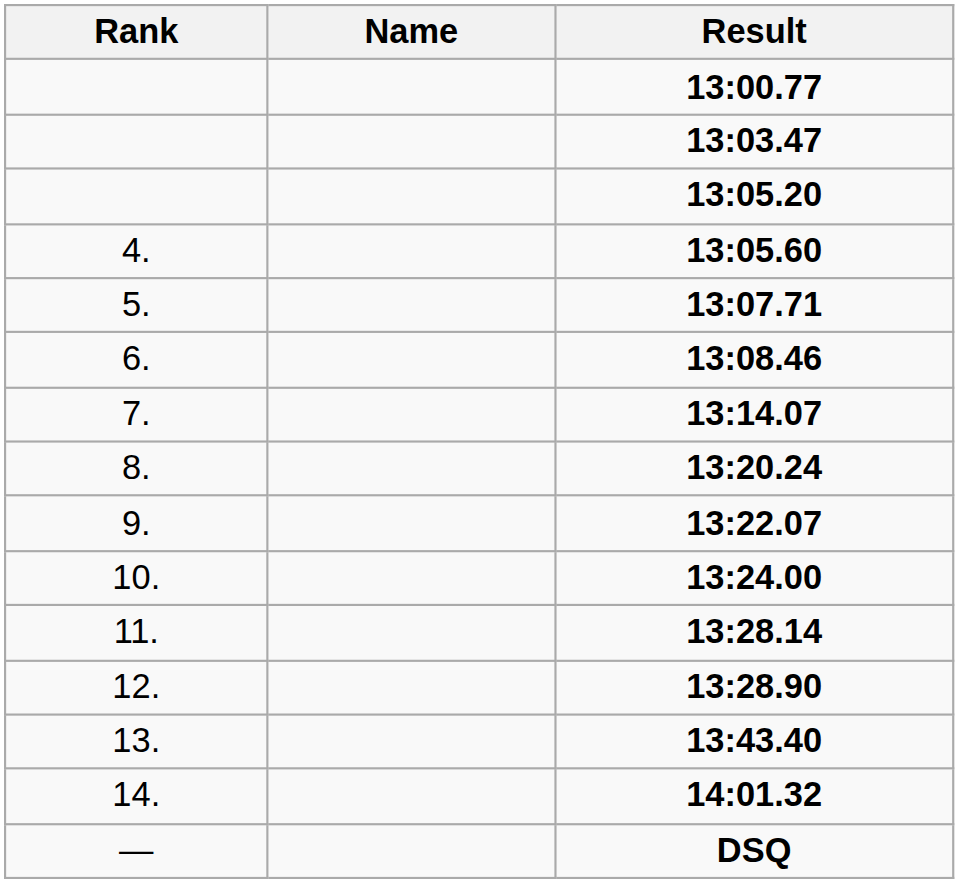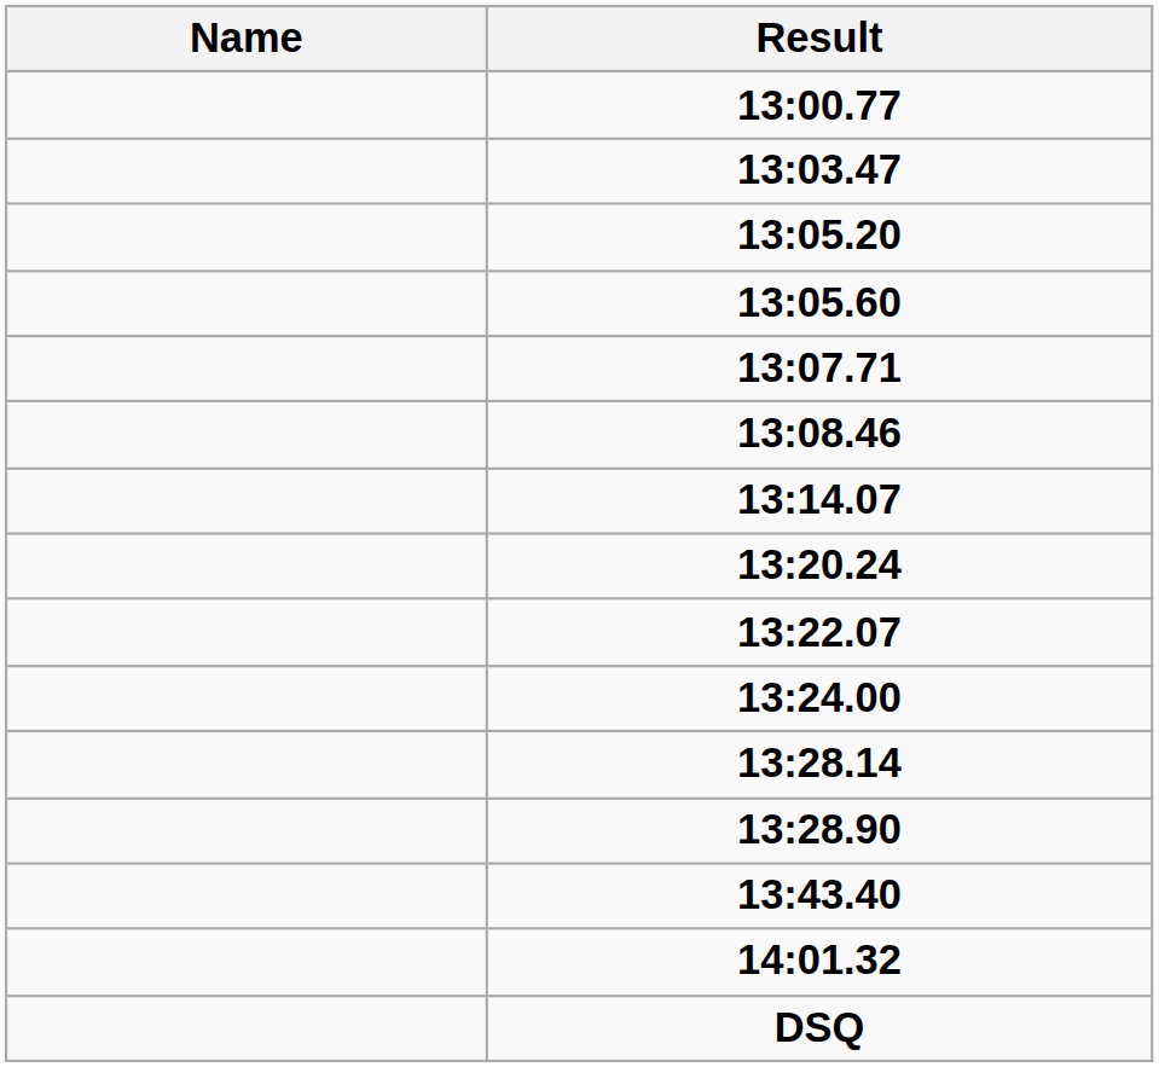- column: Rank | 4. | 5. | 6. | 7. | 8. | 9. | 10. | 11. | 12. | 13. | 14. | —
